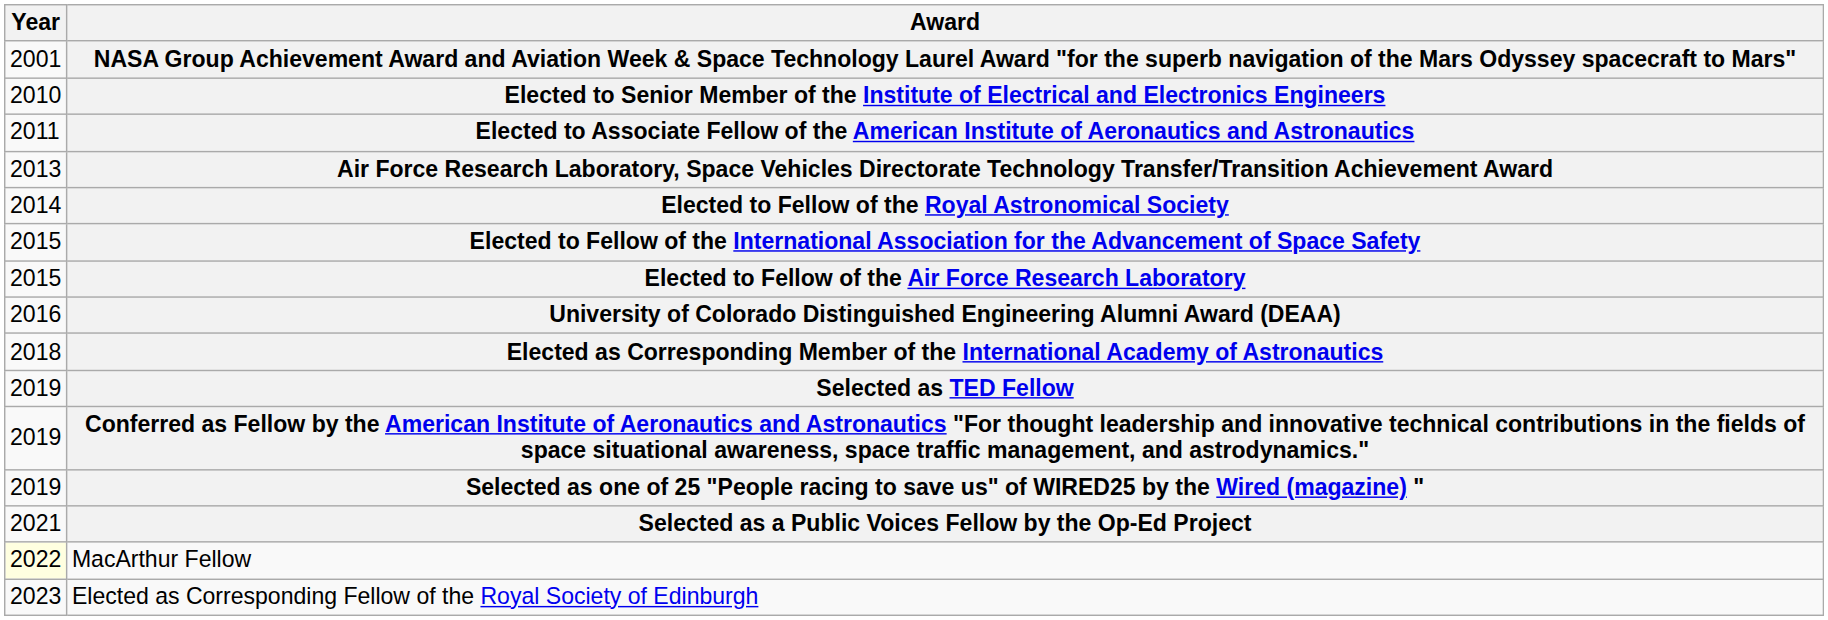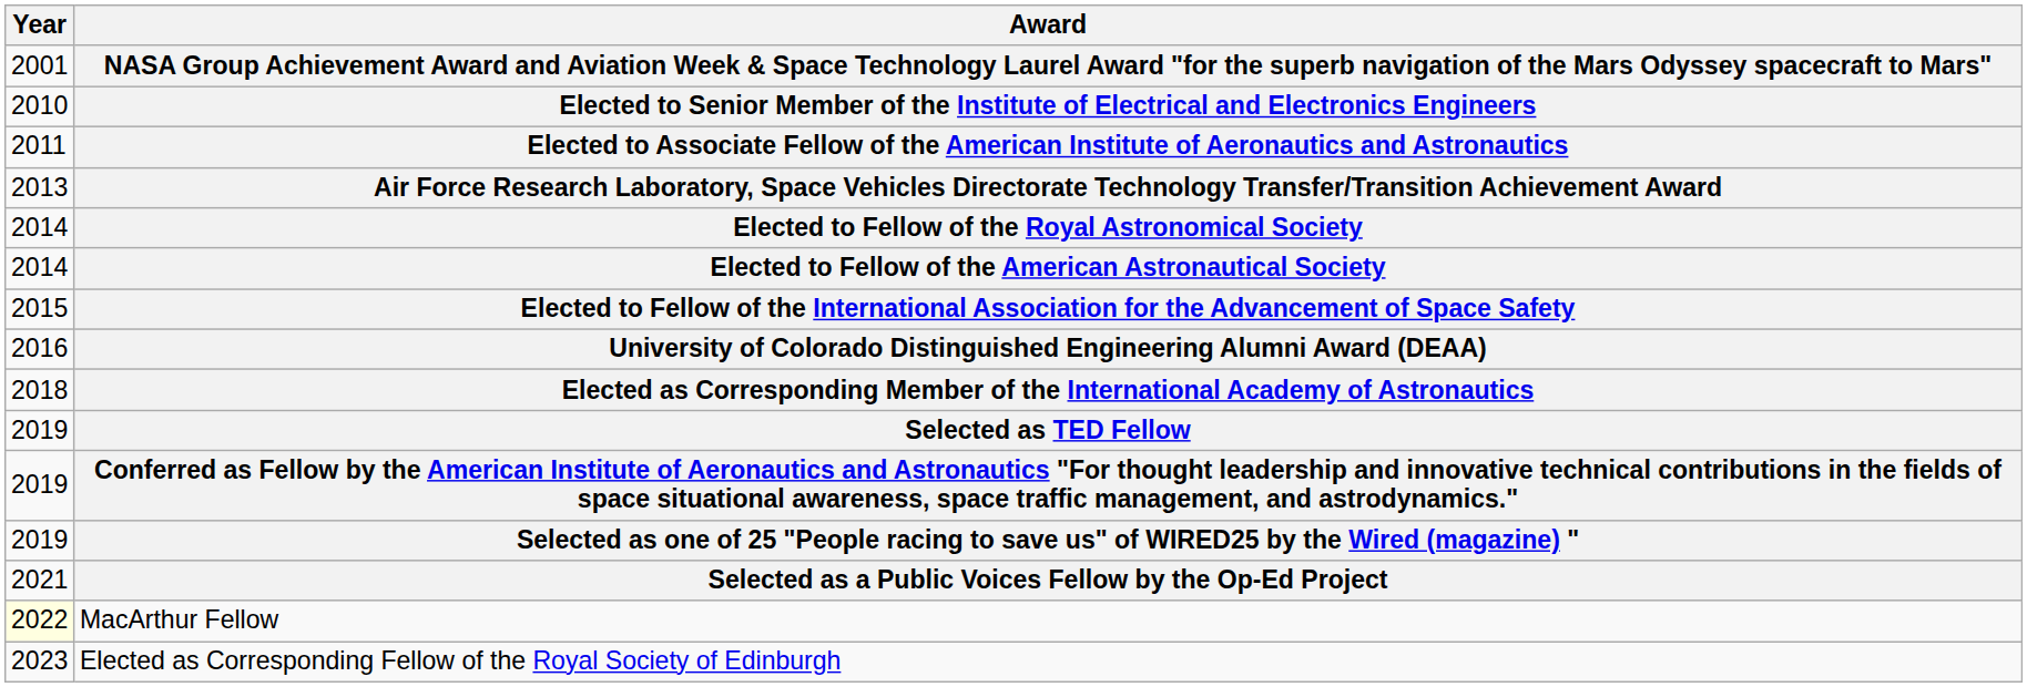+ row: 2014 | Elected to Fellow of the American Astronautical Society
- row: 2015 | Elected to Fellow of the Air Force Research Laboratory
